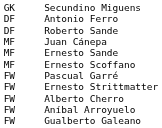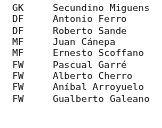- row: MF | Ernesto Sande
- row: FW | Ernesto Strittmatter
